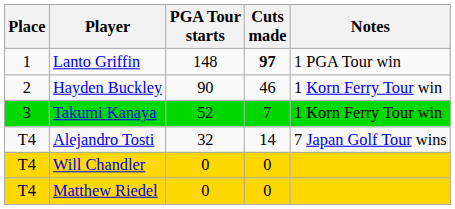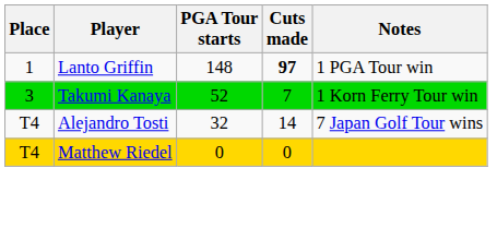- row: 2 | Hayden Buckley | 90 | 46 | 1 Korn Ferry Tour win
- row: T4 | Will Chandler | 0 | 0
